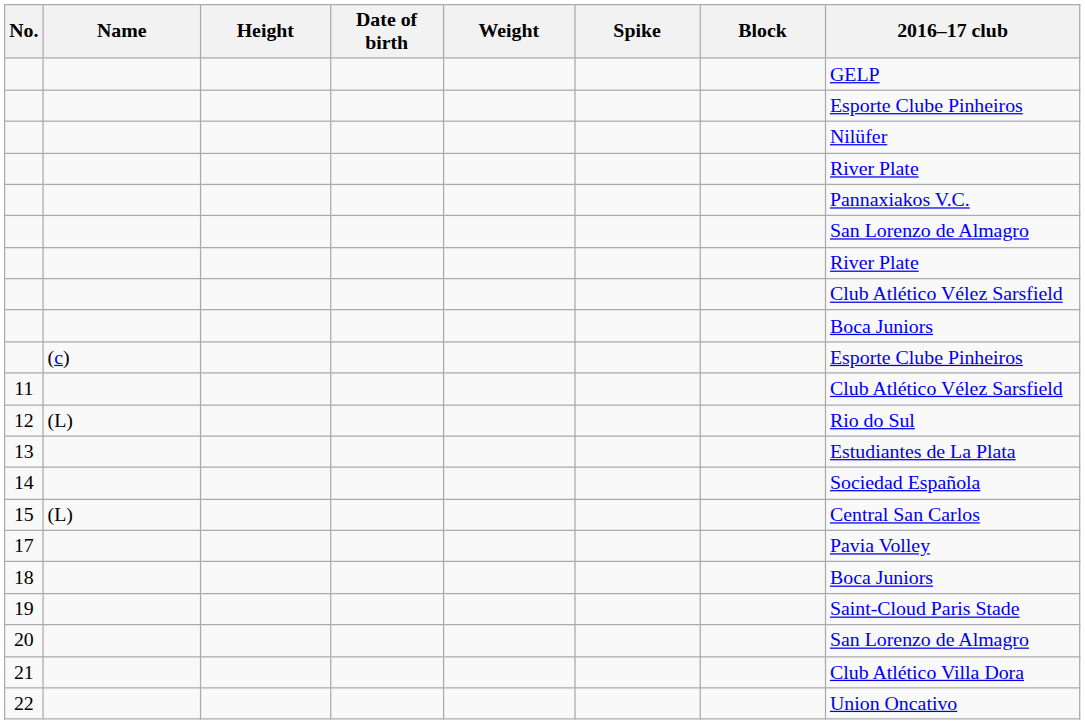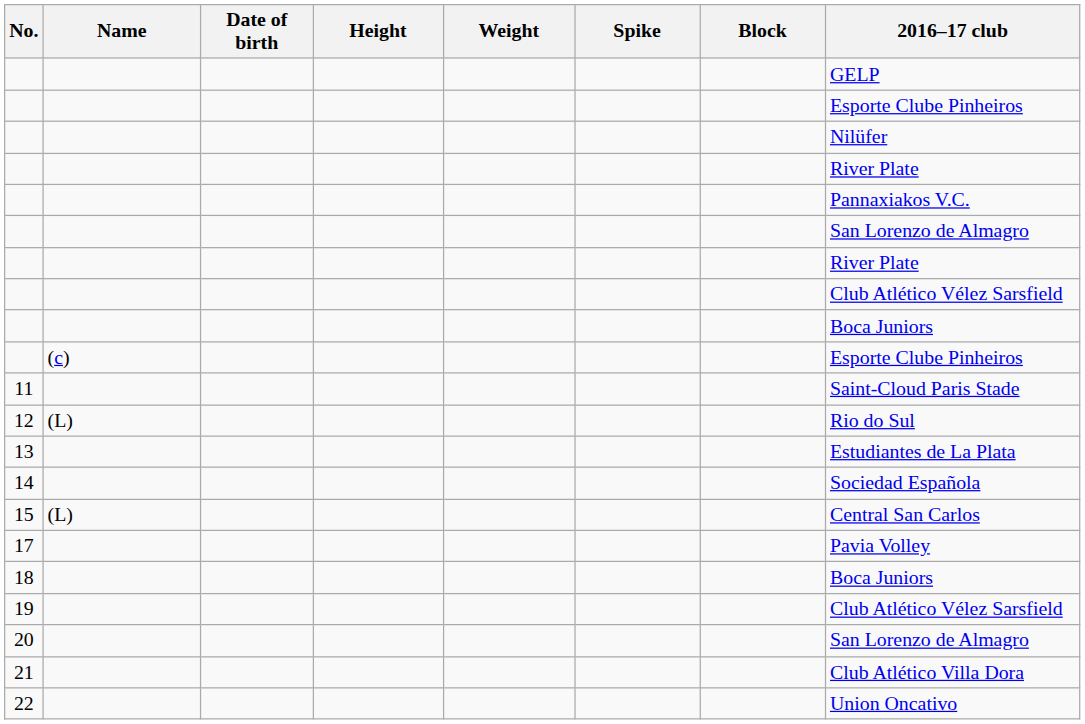columns swapped: Date of birth <-> Height
11 | 2016–17 club: Club Atlético Vélez Sarsfield -> Saint-Cloud Paris Stade
19 | 2016–17 club: Saint-Cloud Paris Stade -> Club Atlético Vélez Sarsfield
